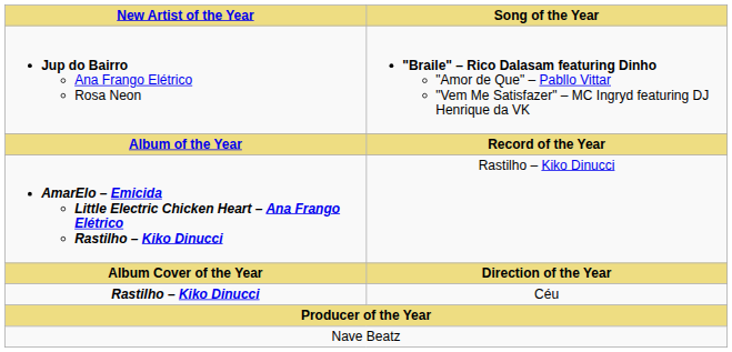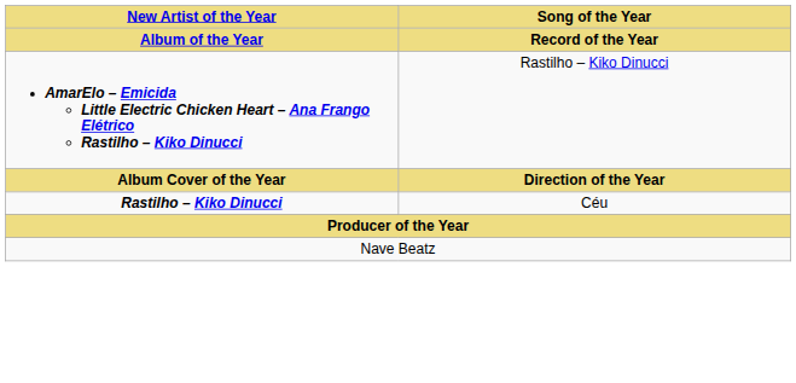- row: Jup do Bairro Ana Frango Elétrico Rosa Neon | "Braile" – Rico Dalasam featuring Dinho "Amor de Que" – Pabllo Vittar "Vem Me Satisfazer" – MC Ingryd featuring DJ Henrique da VK
